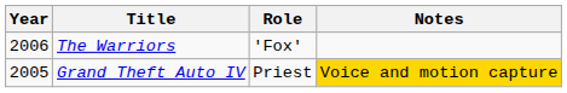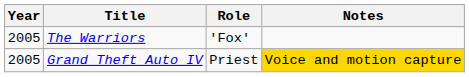The Warriors | Year: 2006 -> 2005
